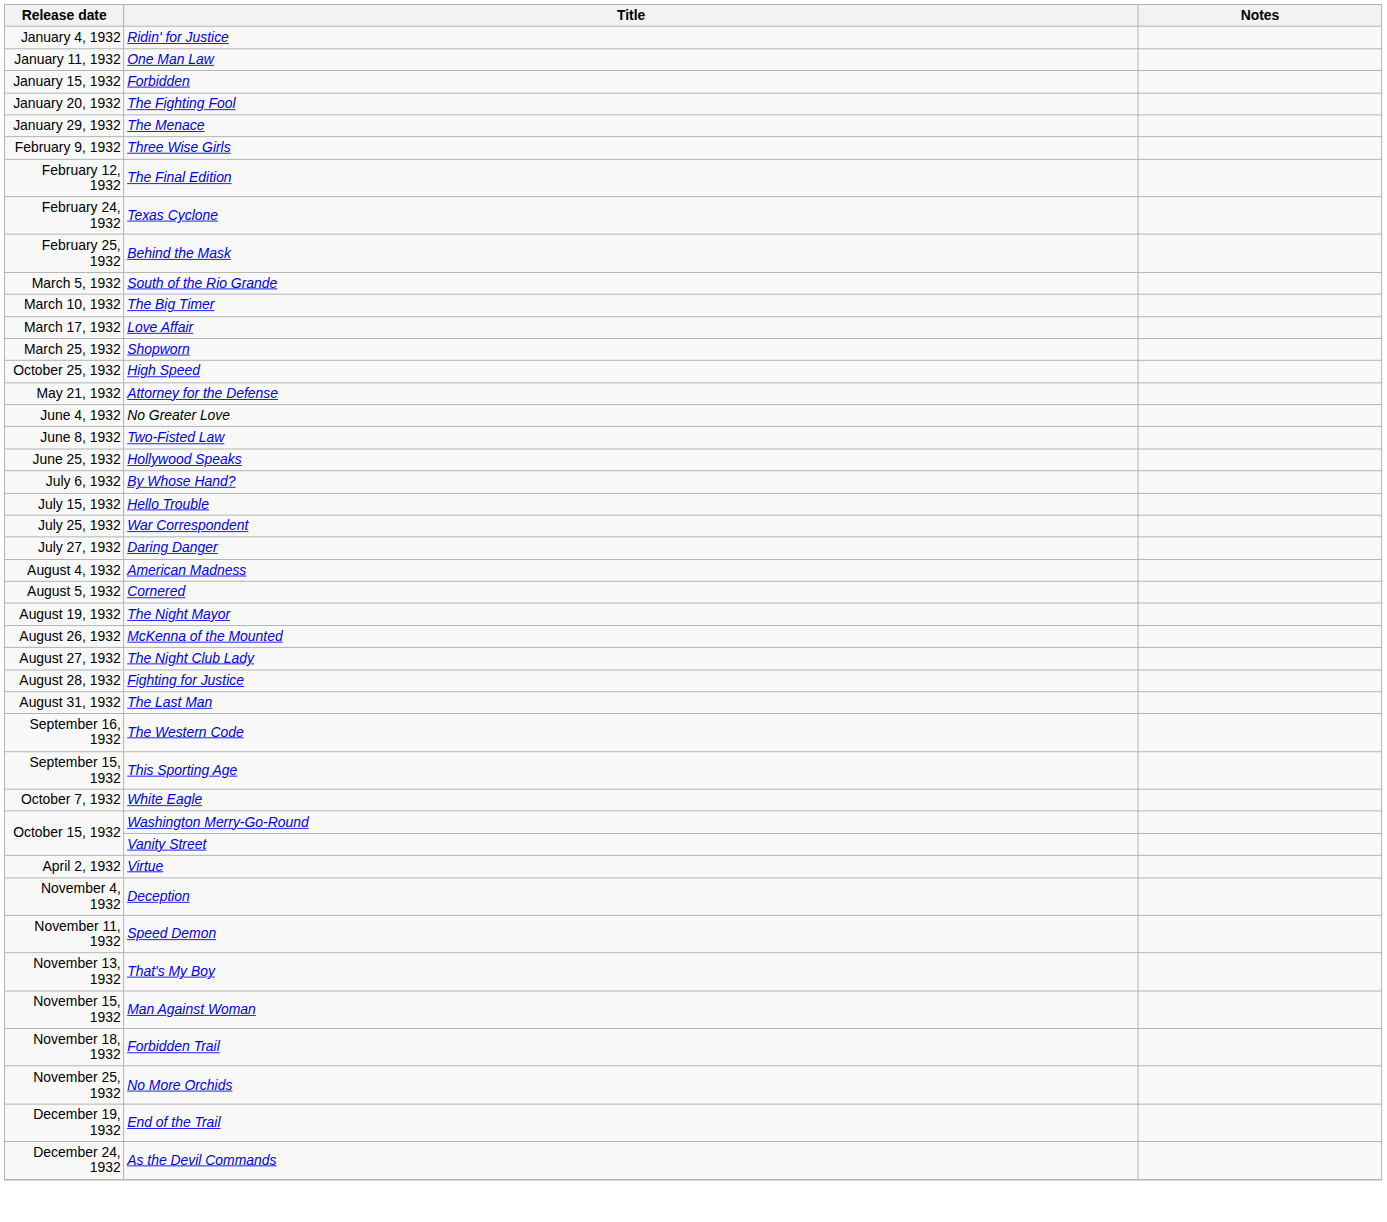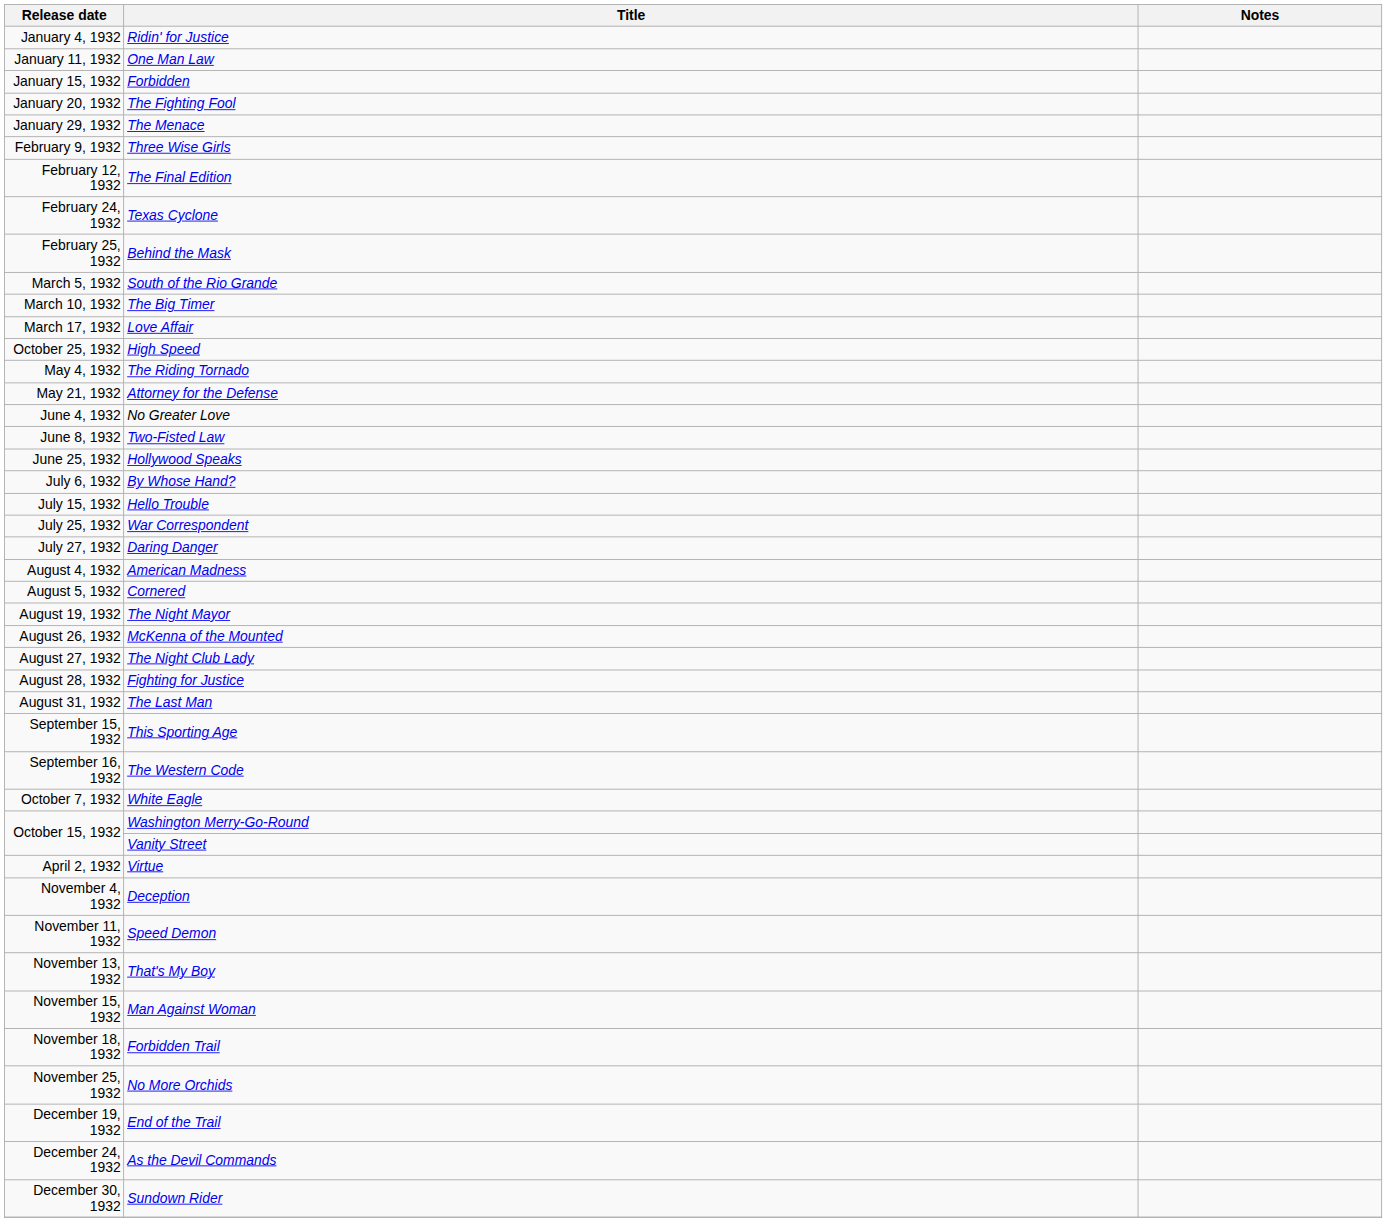- row: March 25, 1932 | Shopworn
+ row: May 4, 1932 | The Riding Tornado
rows swapped: This Sporting Age <-> The Western Code
+ row: December 30, 1932 | Sundown Rider
